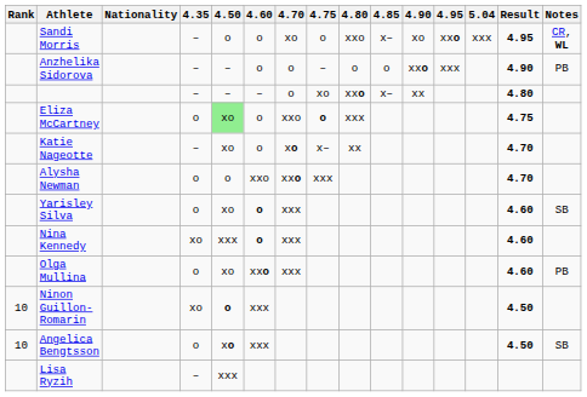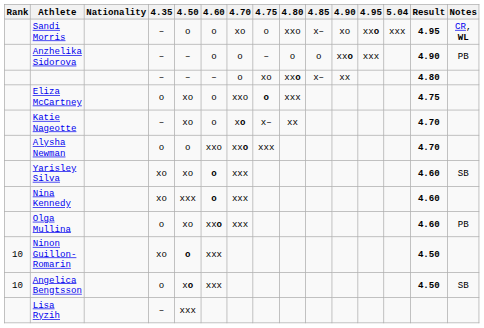Eliza McCartney | 4.50: lightgreen background -> no background
Yarisley Silva | 4.35: o -> xo
